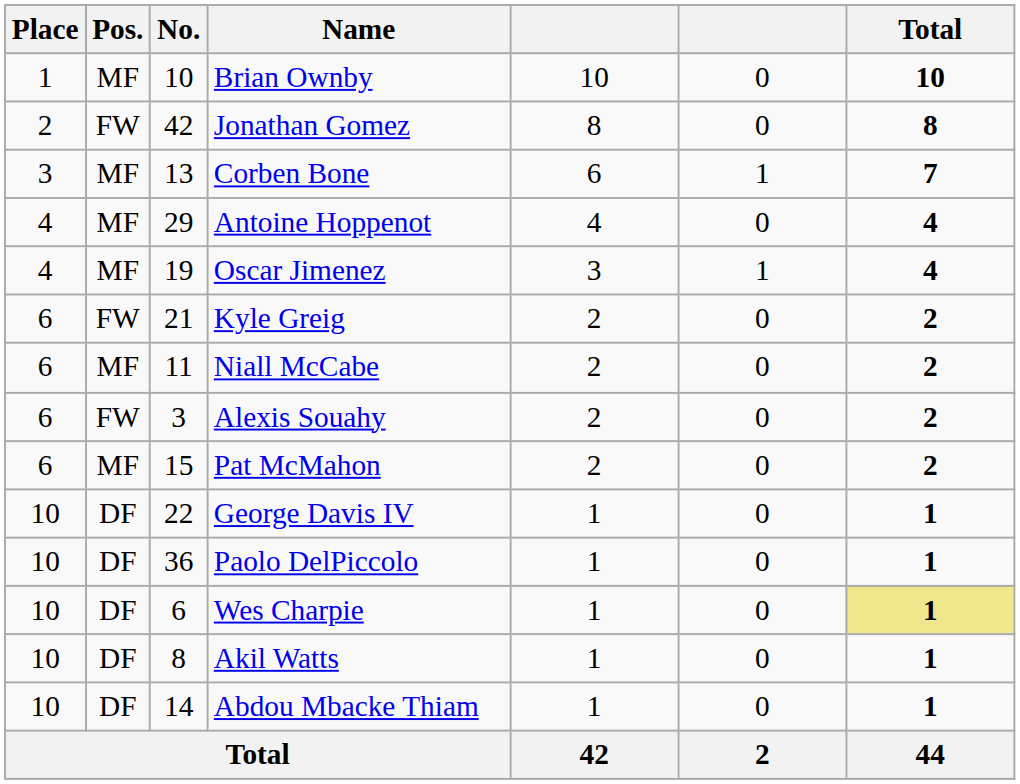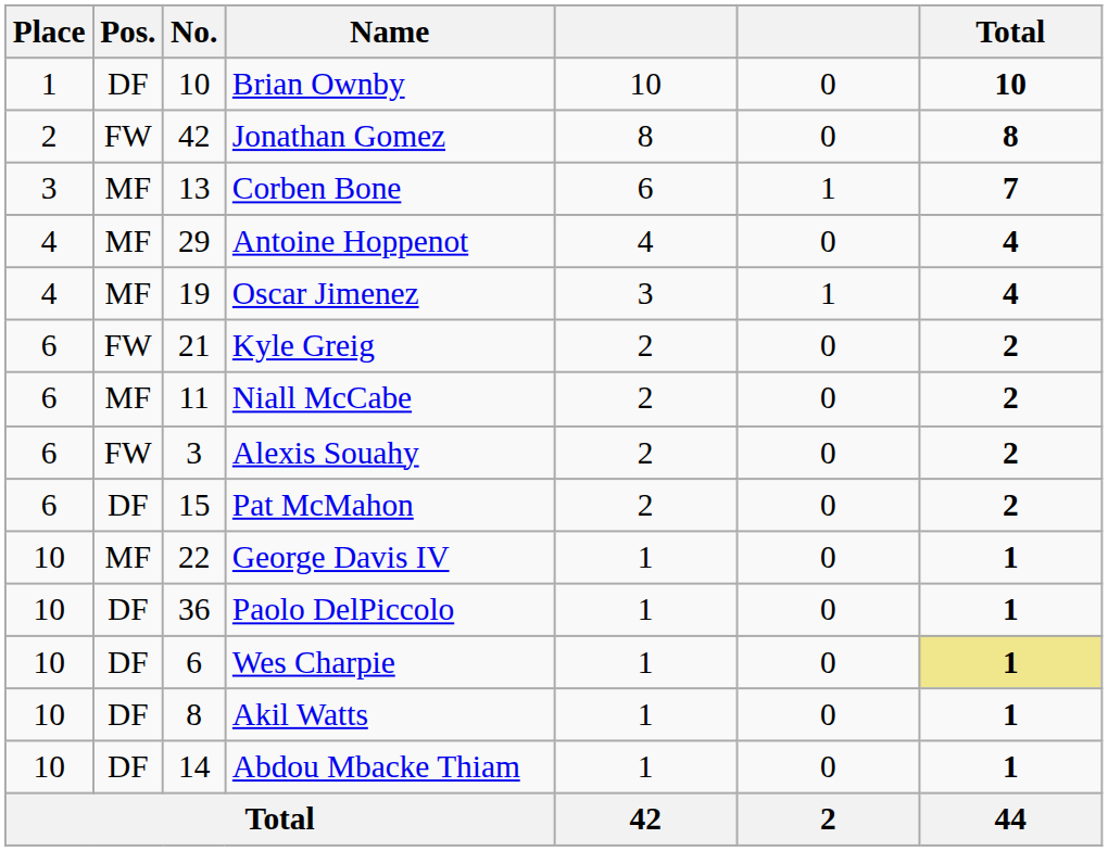Brian Ownby | Pos.: MF -> DF
Pat McMahon | Pos.: MF -> DF
George Davis IV | Pos.: DF -> MF
